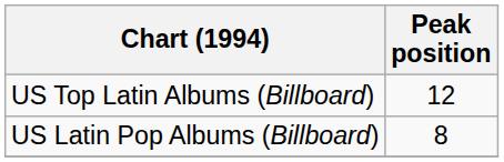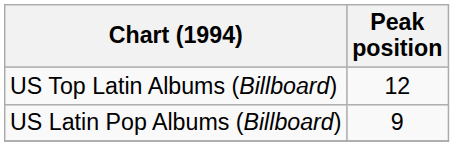US Latin Pop Albums (Billboard) | Peak position: 8 -> 9
